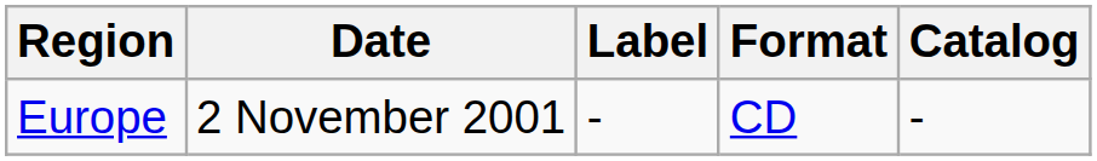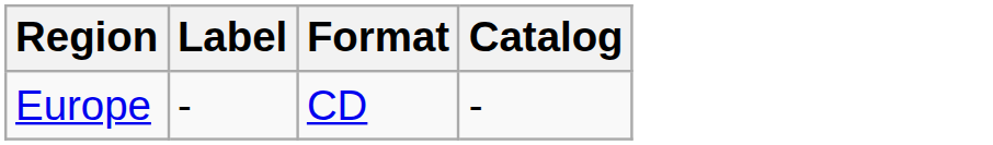- column: Date | 2 November 2001
